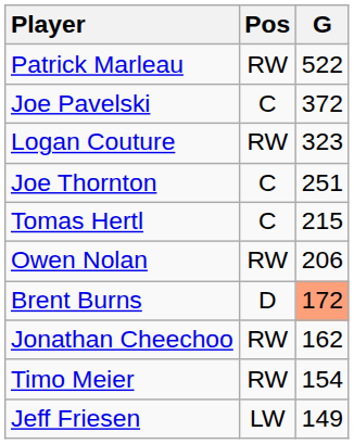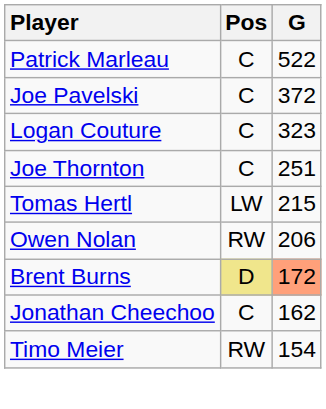Patrick Marleau | Pos: RW -> C
Logan Couture | Pos: RW -> C
Tomas Hertl | Pos: C -> LW
Brent Burns | Pos: no background -> khaki background
Jonathan Cheechoo | Pos: RW -> C
- row: Jeff Friesen | LW | 149
